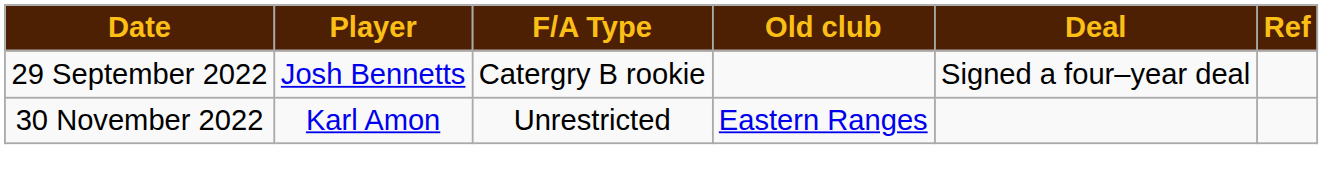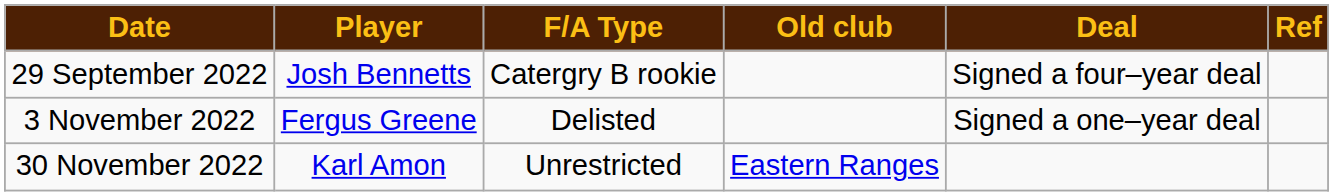+ row: 3 November 2022 | Fergus Greene | Delisted | Signed a one–year deal
